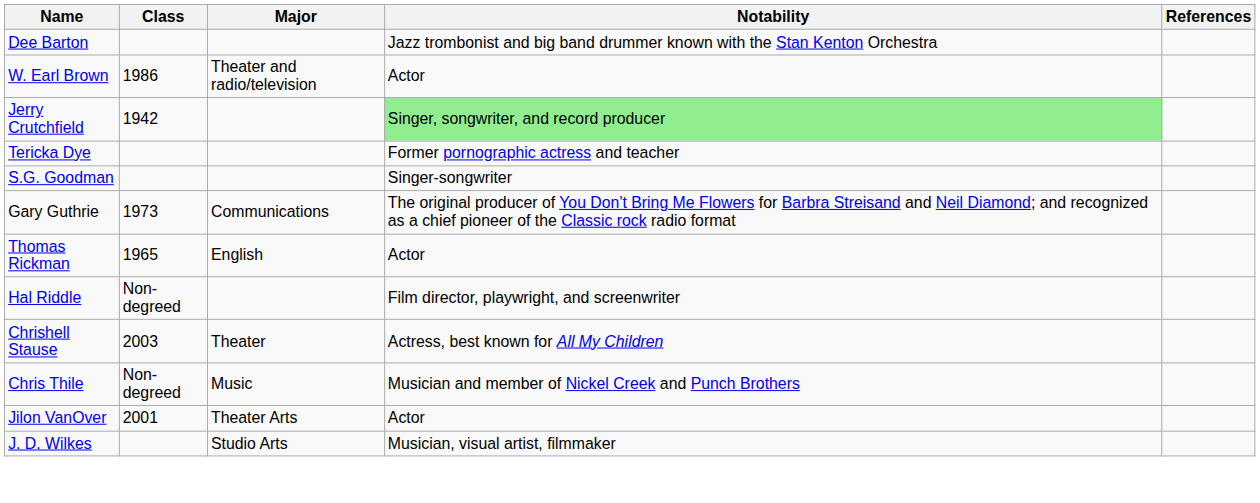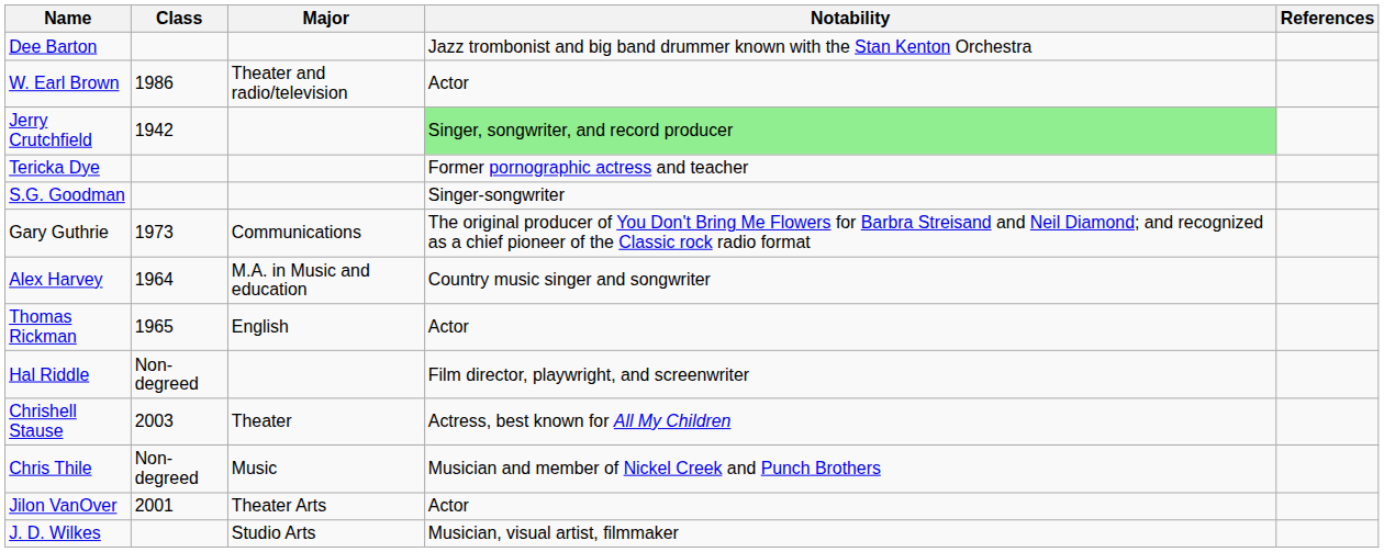+ row: Alex Harvey | 1964 | M.A. in Music and education | Country music singer and songwriter
